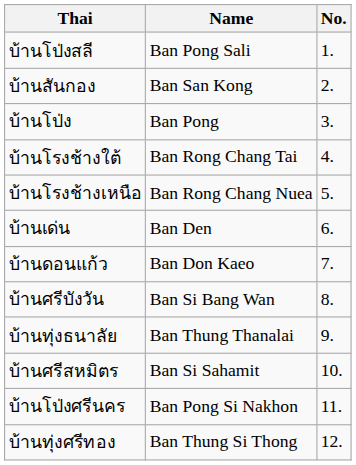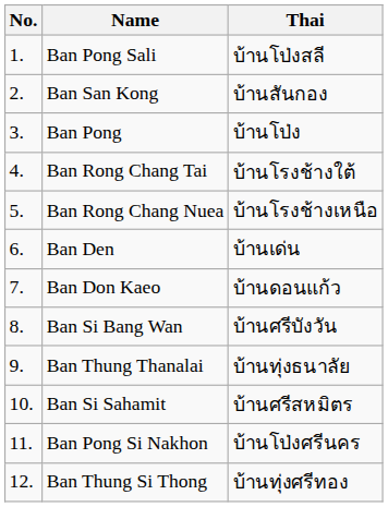columns swapped: No. <-> Thai
